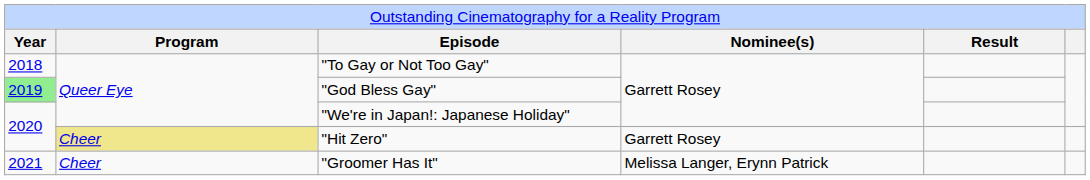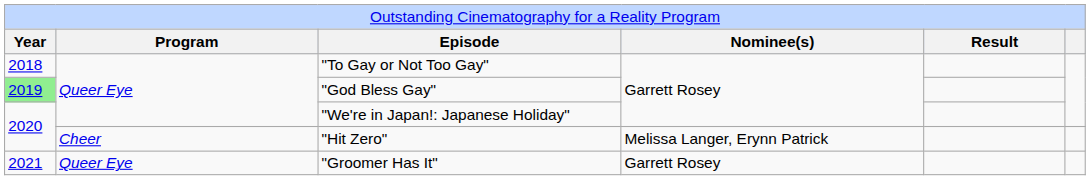"Hit Zero" | column 2: khaki background -> no background
"Hit Zero" | column 4: Garrett Rosey -> Melissa Langer, Erynn Patrick
"Groomer Has It" | column 2: Cheer -> Queer Eye
"Groomer Has It" | column 4: Melissa Langer, Erynn Patrick -> Garrett Rosey
